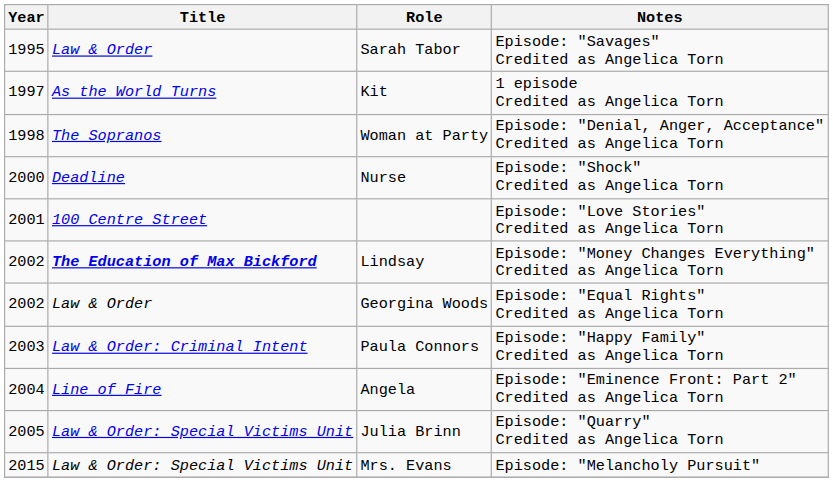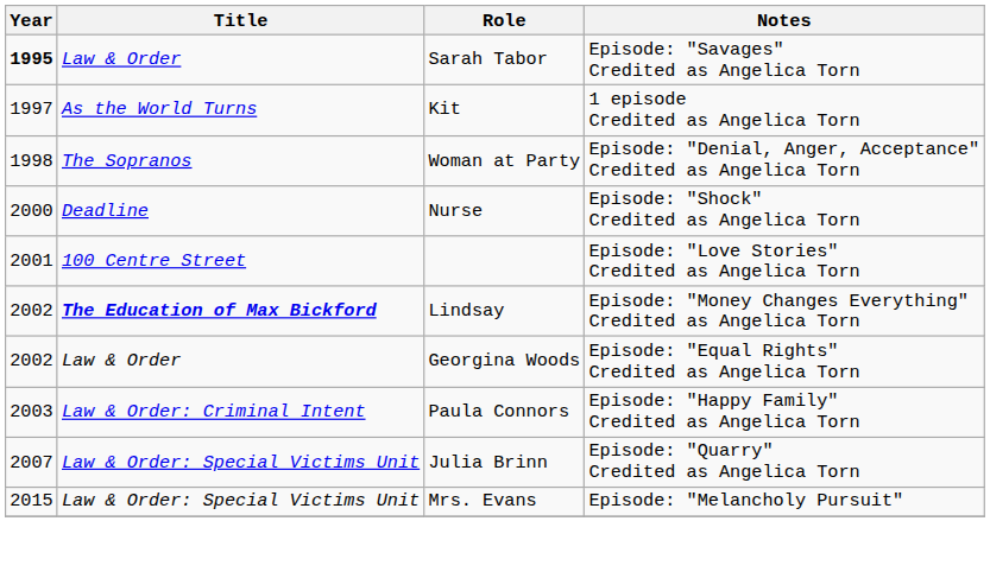Sarah Tabor | Year: normal -> bold
- row: 2004 | Line of Fire | Angela | Episode: "Eminence Front: Part 2" Credited as Angelica Torn
Julia Brinn | Year: 2005 -> 2007
